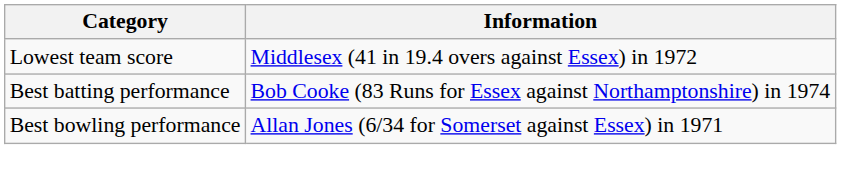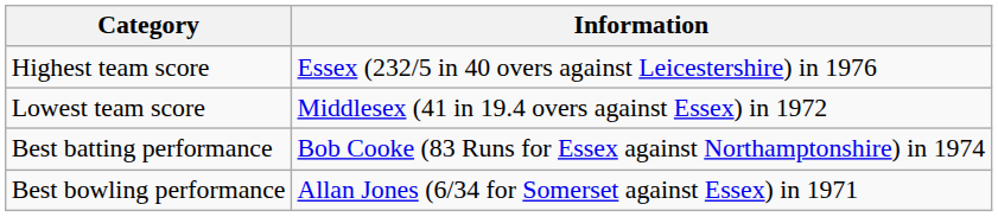+ row: Highest team score | Essex (232/5 in 40 overs against Leicestershire) in 1976
